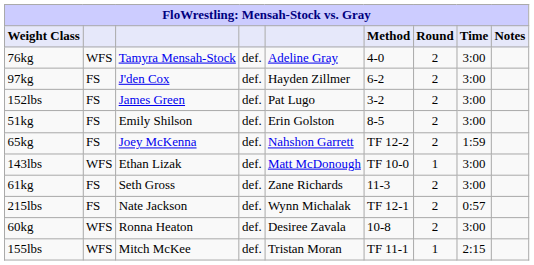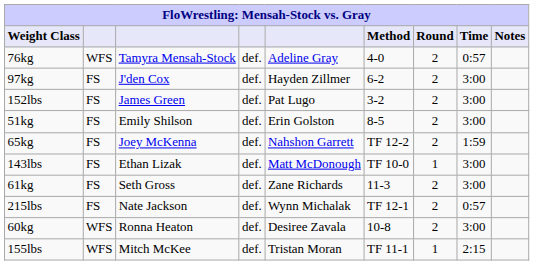76kg | Time: 3:00 -> 0:57
143lbs | column 2: WFS -> FS
